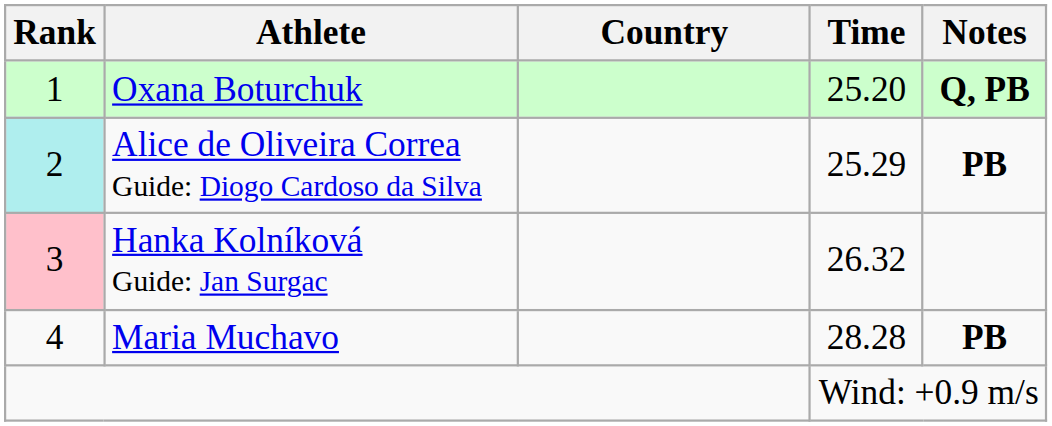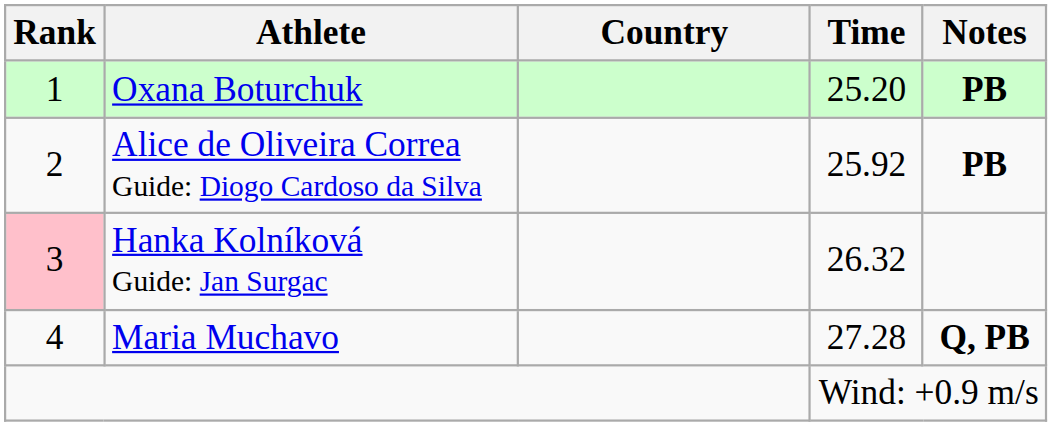Oxana Boturchuk | Notes: Q, PB -> PB
Alice de Oliveira Correa Guide: Diogo Cardoso da Silva | Rank: paleturquoise background -> no background
Alice de Oliveira Correa Guide: Diogo Cardoso da Silva | Time: 25.29 -> 25.92
Maria Muchavo | Time: 28.28 -> 27.28
Maria Muchavo | Notes: PB -> Q, PB
